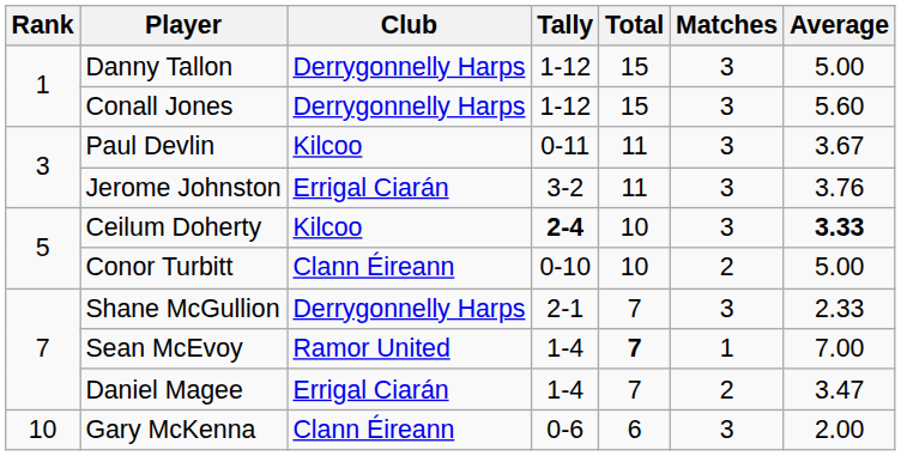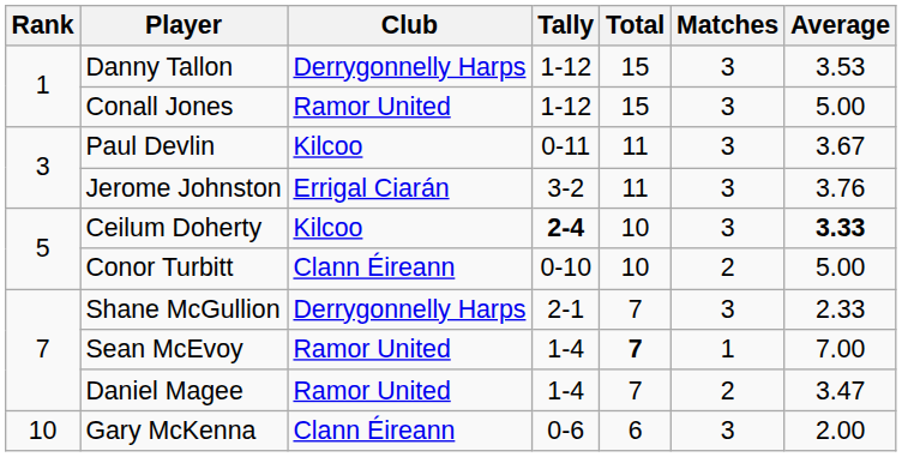Danny Tallon | Average: 5.00 -> 3.53
Conall Jones | Club: Derrygonnelly Harps -> Ramor United
Conall Jones | Average: 5.60 -> 5.00
Daniel Magee | Club: Errigal Ciarán -> Ramor United
